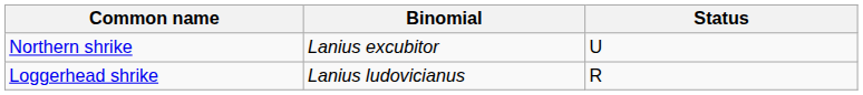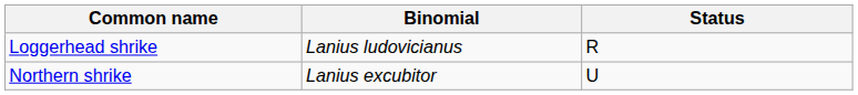rows swapped: Loggerhead shrike <-> Northern shrike
